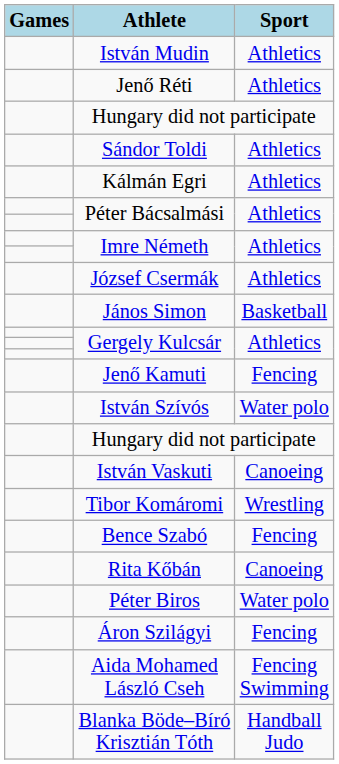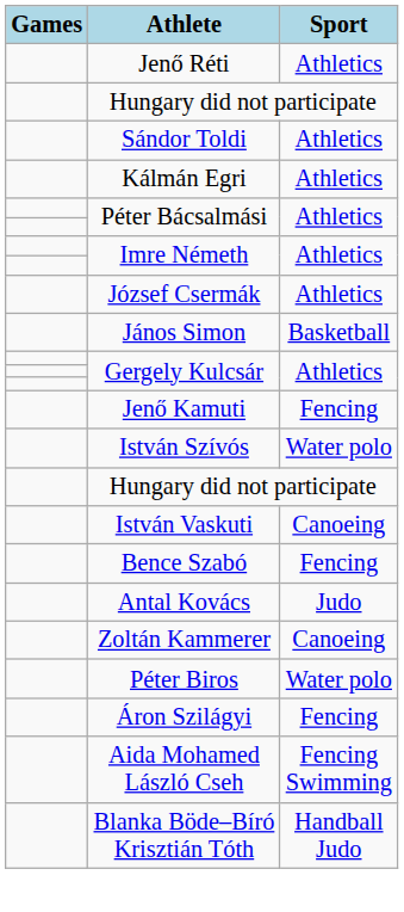- row: István Mudin | Athletics
- row: Tibor Komáromi | Wrestling
- row: Rita Kőbán | Canoeing
+ row: Antal Kovács | Judo
+ row: Zoltán Kammerer | Canoeing
